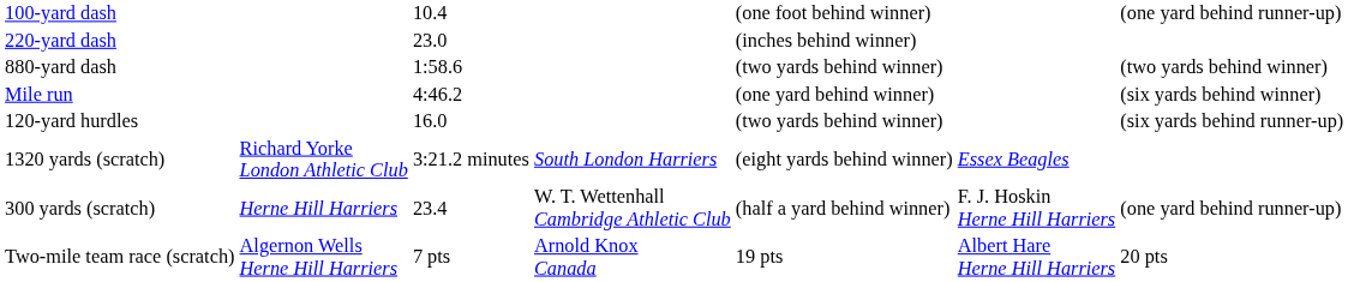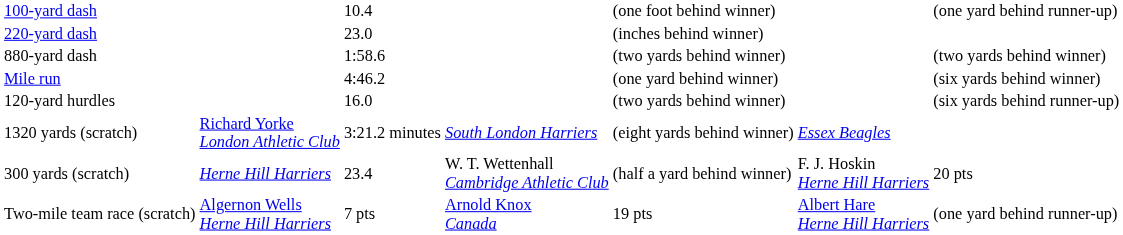300 yards (scratch) | column 7: (one yard behind runner-up) -> 20 pts
Two-mile team race (scratch) | column 7: 20 pts -> (one yard behind runner-up)
